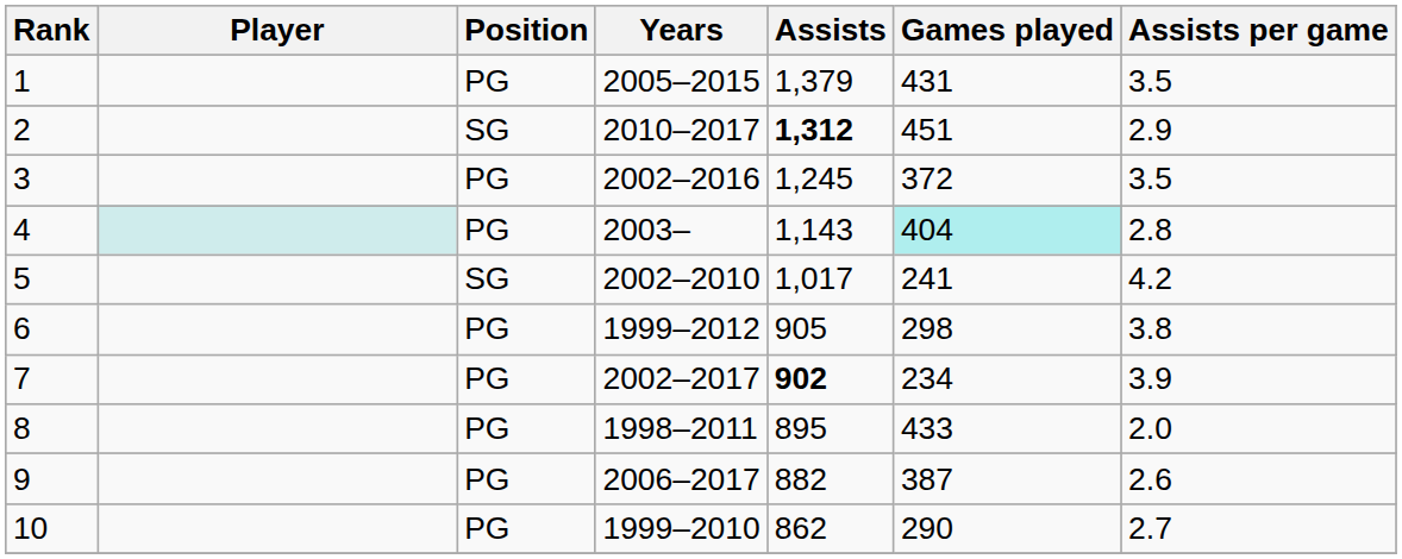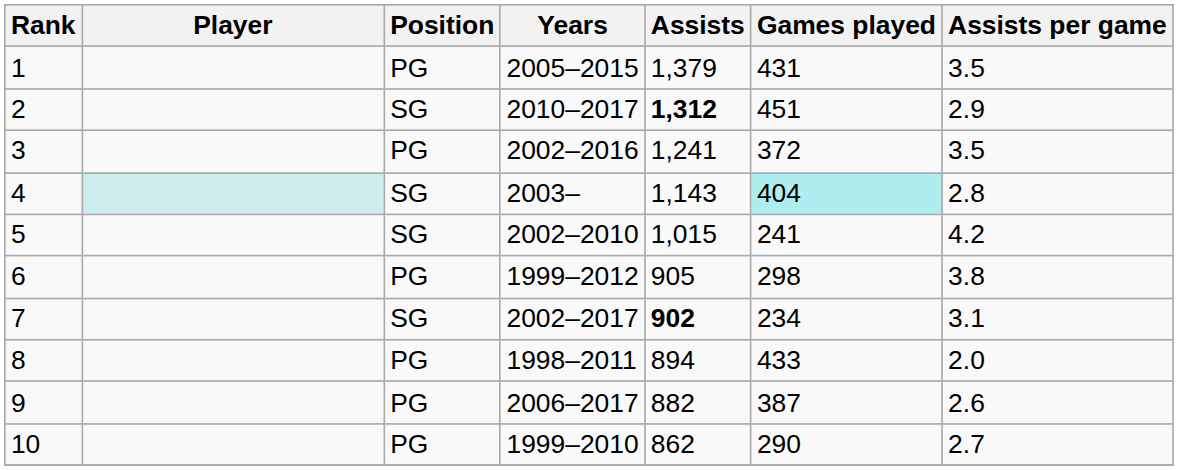3 | Assists: 1,245 -> 1,241
4 | Position: PG -> SG
5 | Assists: 1,017 -> 1,015
7 | Position: PG -> SG
7 | Assists per game: 3.9 -> 3.1
8 | Assists: 895 -> 894
